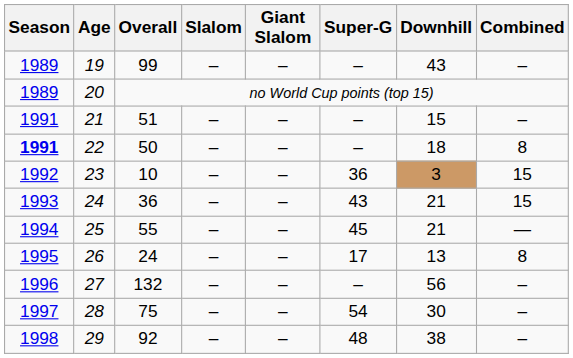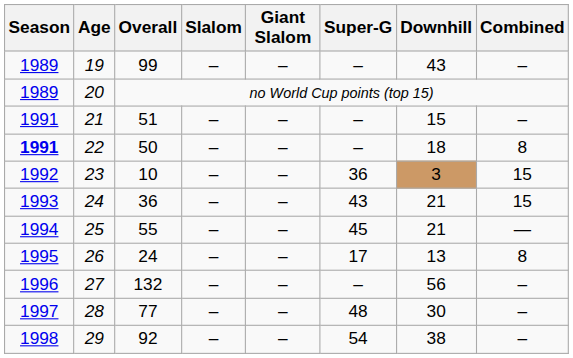28 | Overall: 75 -> 77
28 | Super-G: 54 -> 48
29 | Super-G: 48 -> 54
